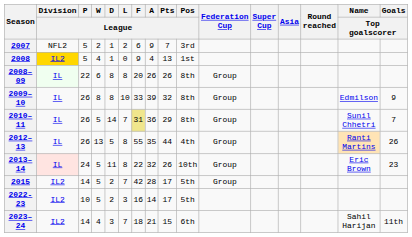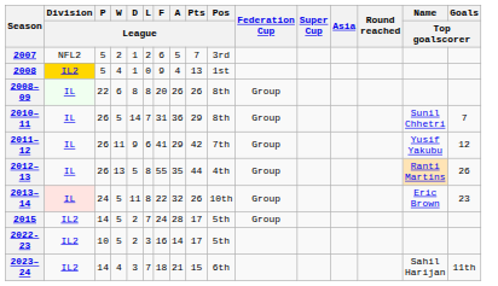2007 | A / League: 9 -> 5
- row: 2009–10 | IL | 26 | 8 | 8 | 10 | 33 | 39 | 32 | 8th | Group | Edmilson | 9
2010–11 | F / League: khaki background -> no background
+ row: 2011–12 | IL | 26 | 11 | 9 | 6 | 41 | 29 | 42 | 7th | Group | Yusif Yakubu | 12
2015 | F / League: 42 -> 24
